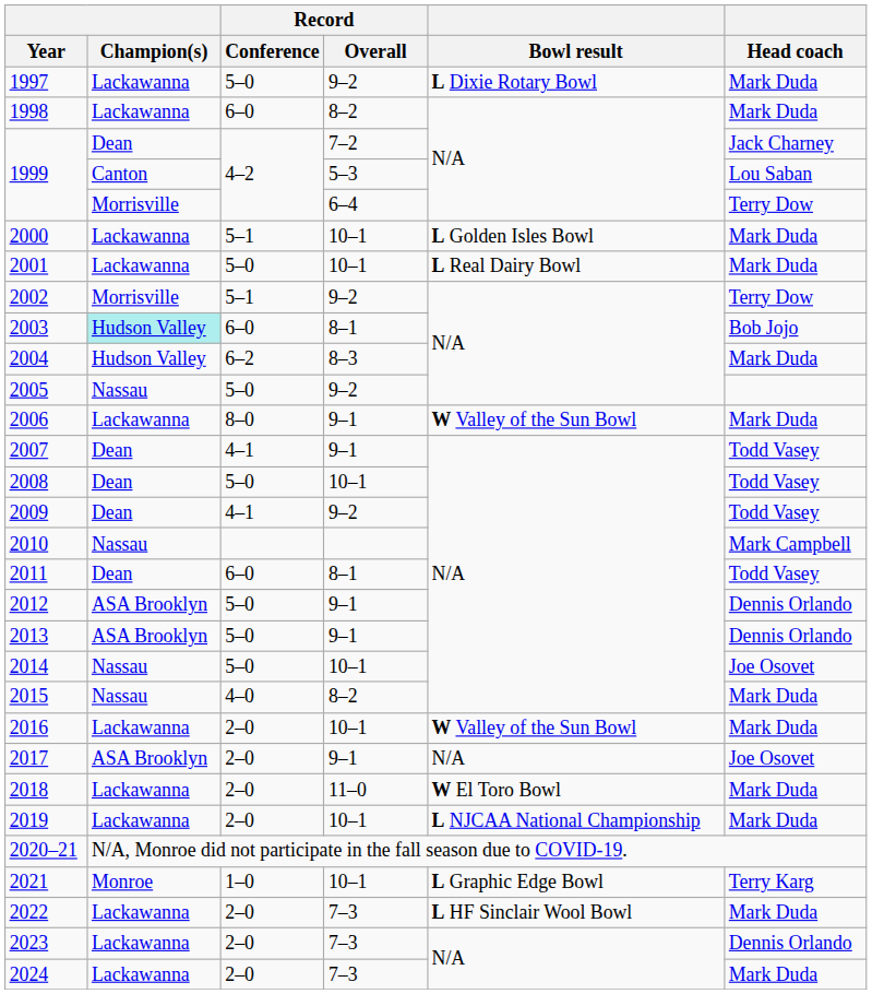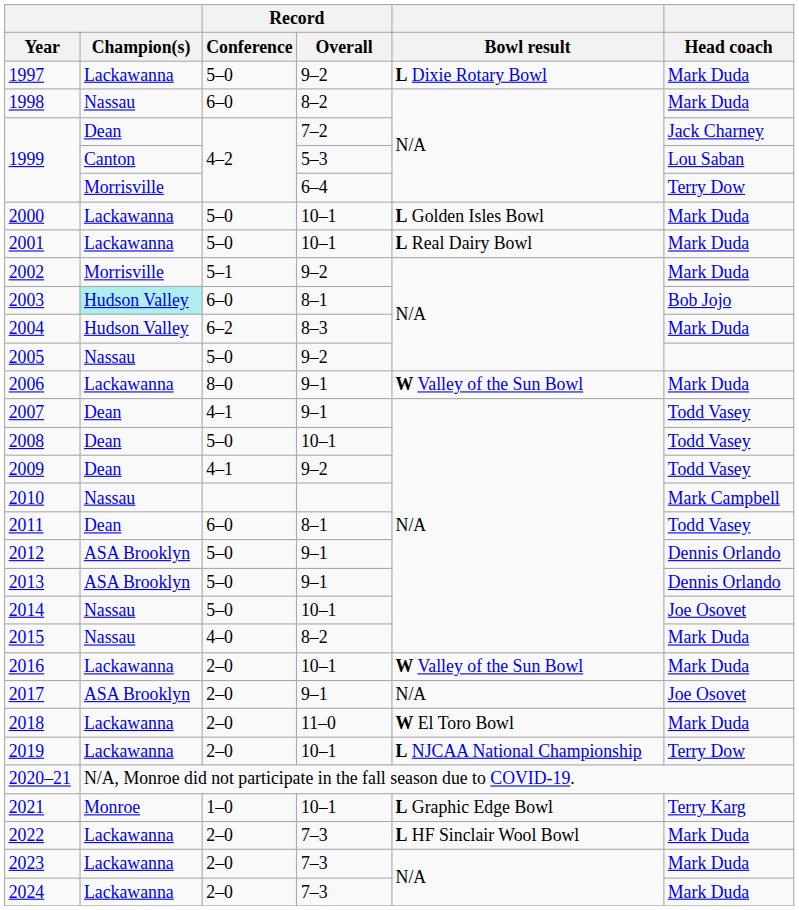1998 | Champion(s): Lackawanna -> Nassau
2000 | Record / Conference: 5–1 -> 5–0
2002 | Head coach: Terry Dow -> Mark Duda
2019 | Head coach: Mark Duda -> Terry Dow
2023 | Head coach: Dennis Orlando -> Mark Duda
